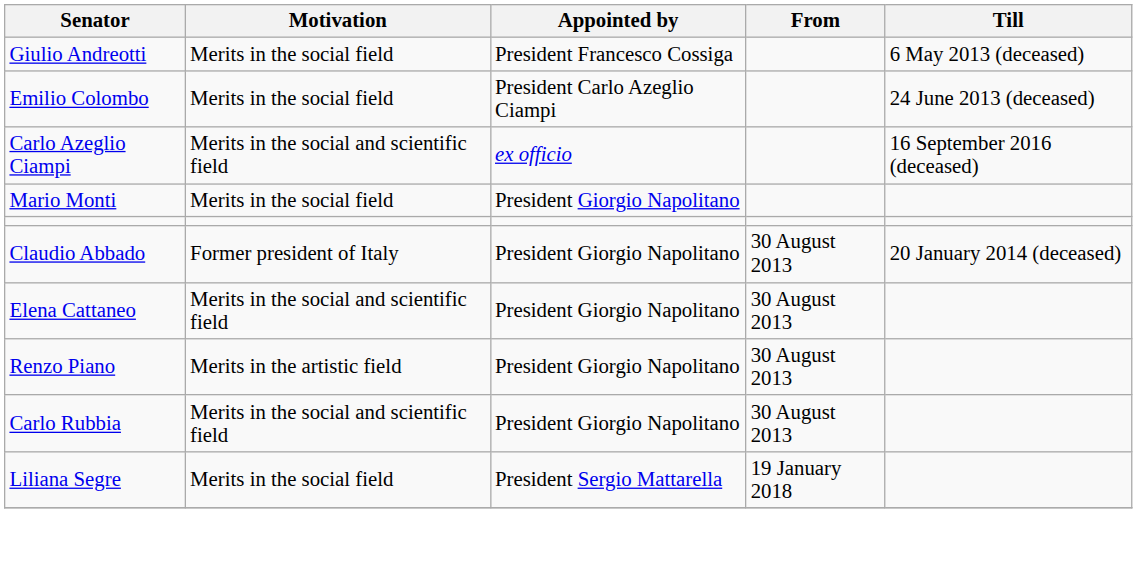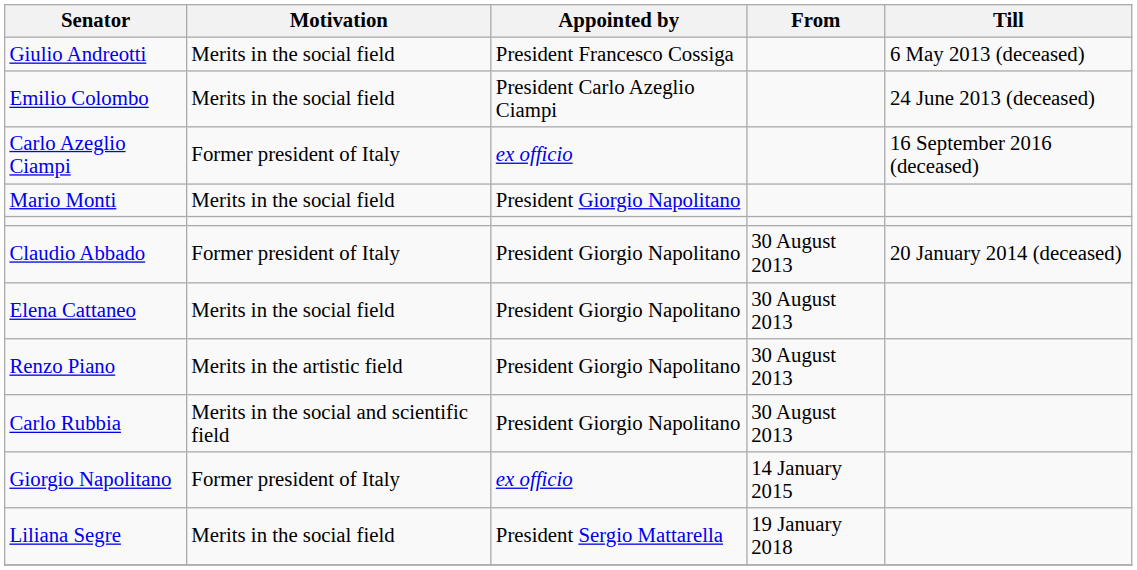Carlo Azeglio Ciampi | Motivation: Merits in the social and scientific field -> Former president of Italy
Elena Cattaneo | Motivation: Merits in the social and scientific field -> Merits in the social field
+ row: Giorgio Napolitano | Former president of Italy | ex officio | 14 January 2015
